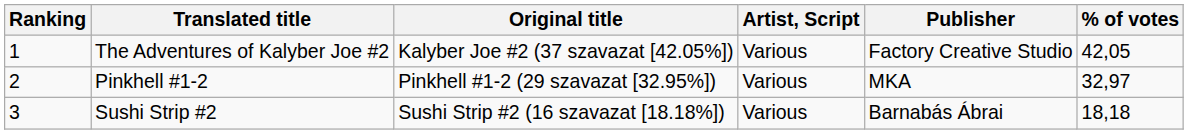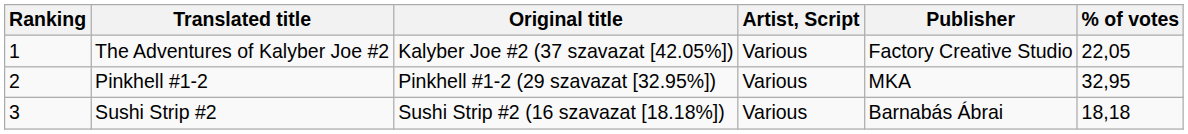The Adventures of Kalyber Joe #2 | % of votes: 42,05 -> 22,05
Pinkhell #1-2 | % of votes: 32,97 -> 32,95
